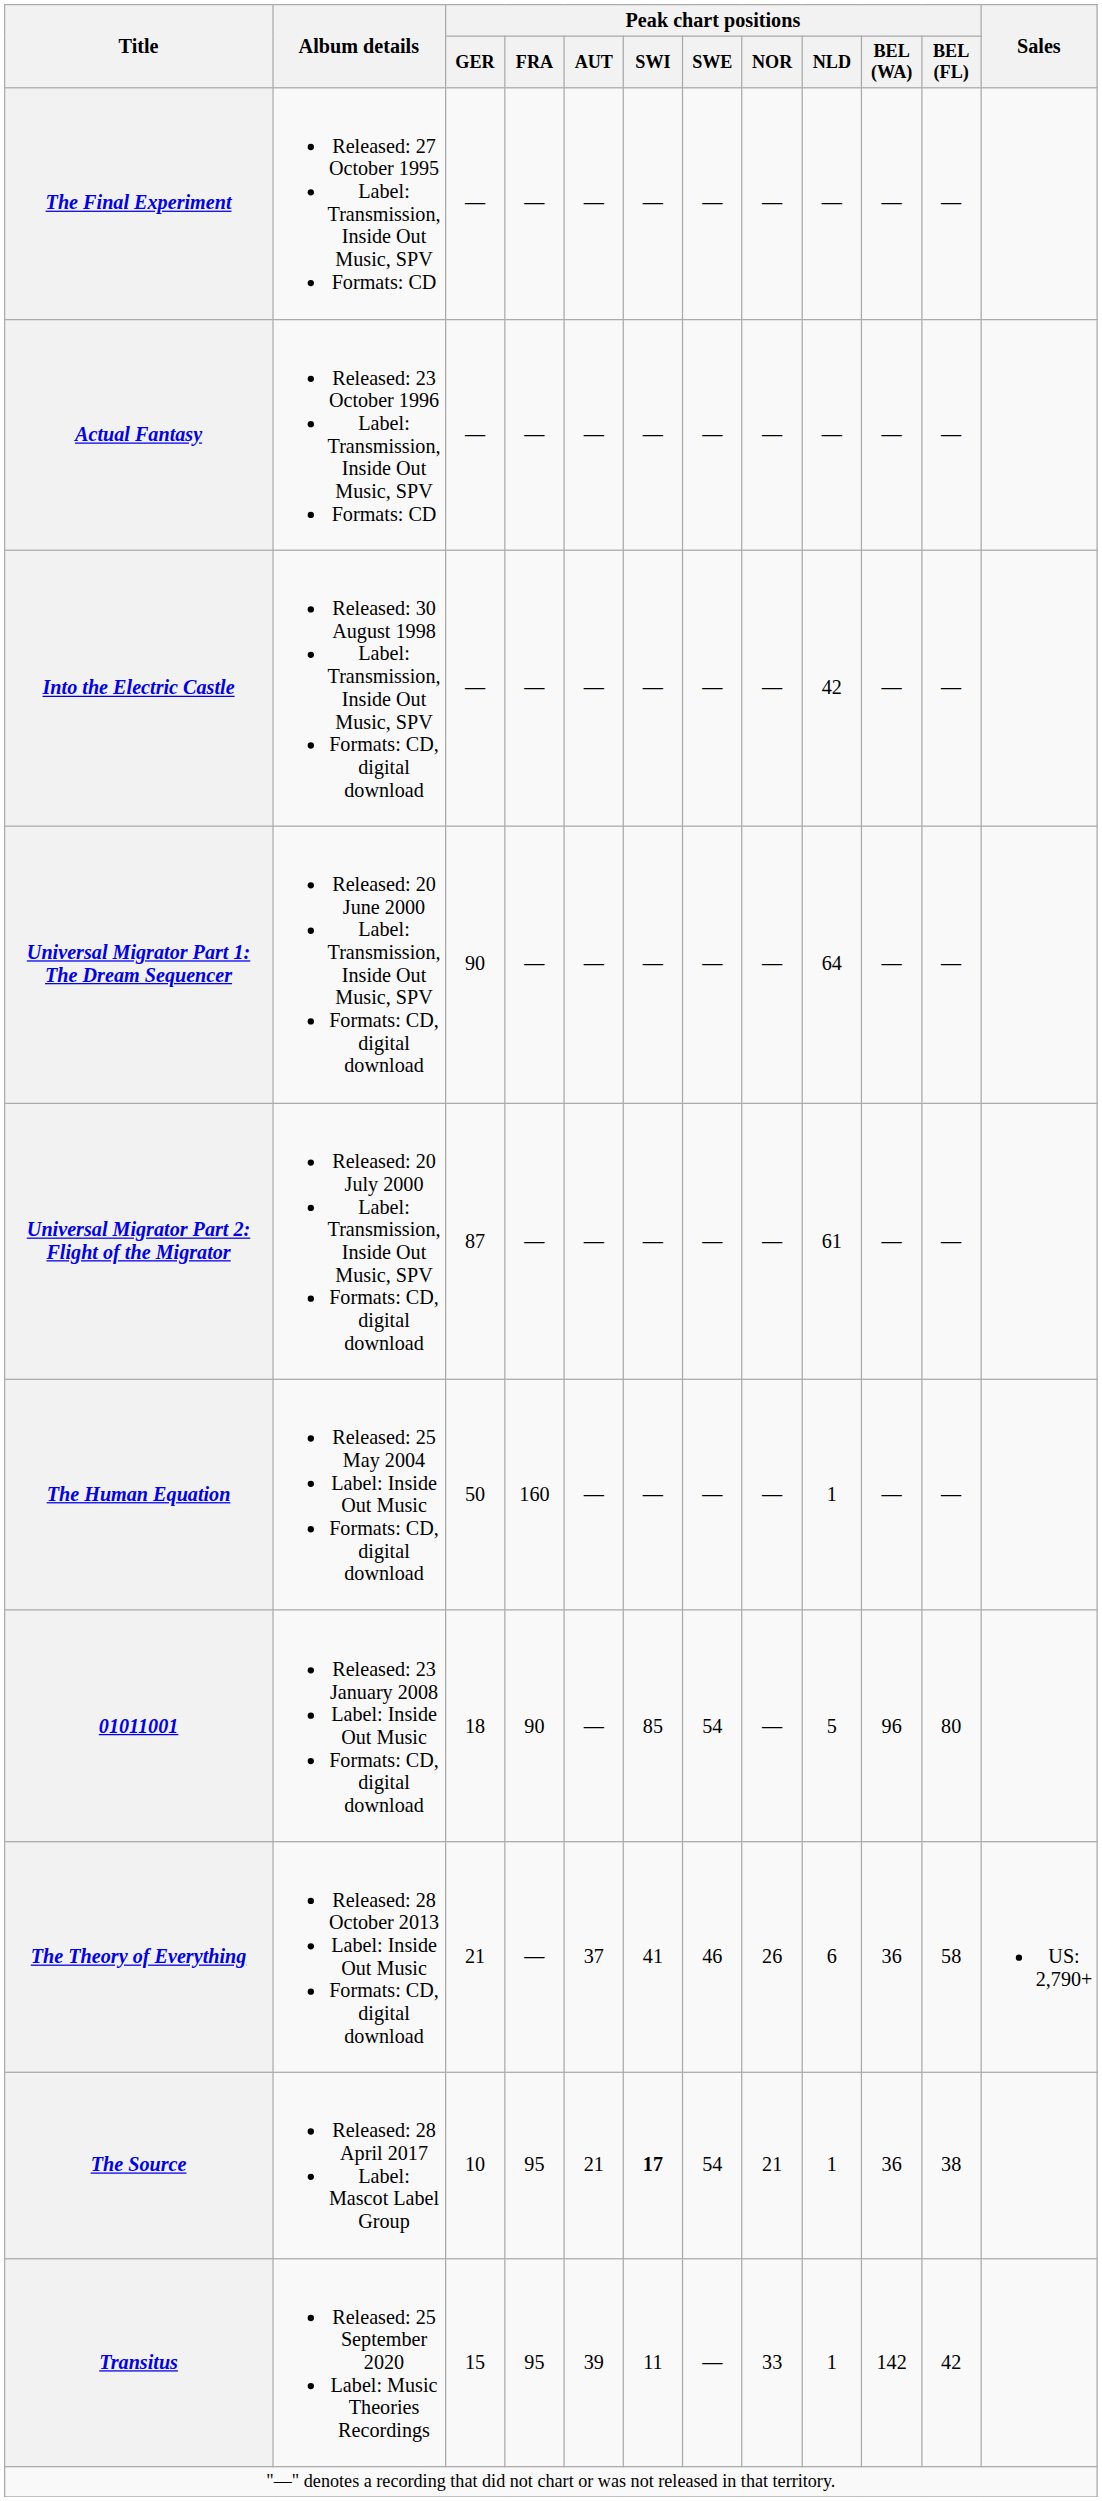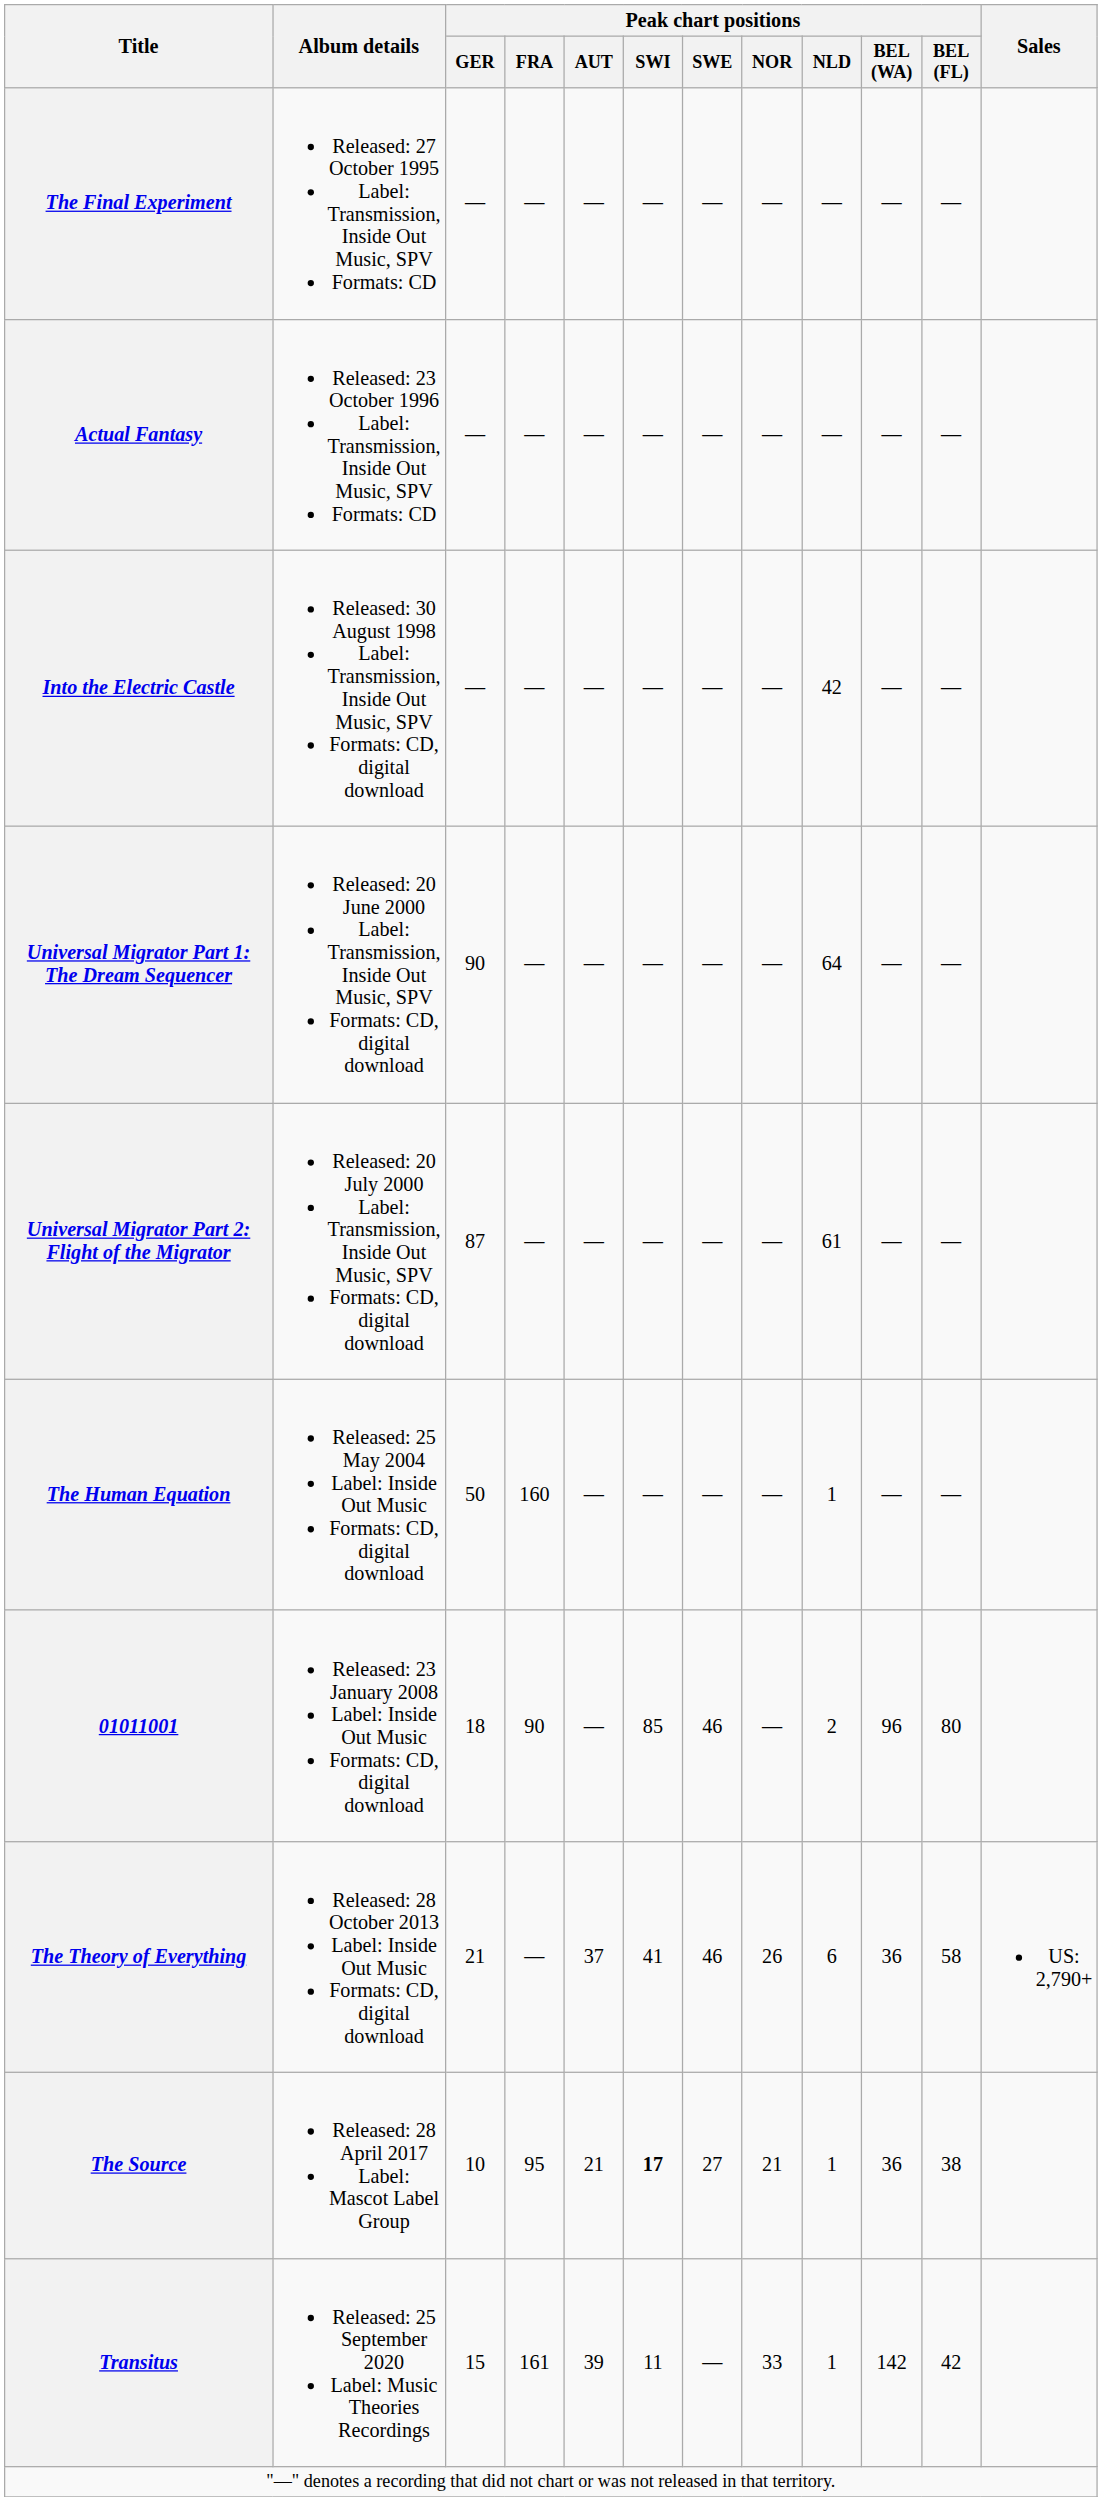01011001 | Peak chart positions / SWE: 54 -> 46
01011001 | Peak chart positions / NLD: 5 -> 2
The Source | Peak chart positions / SWE: 54 -> 27
Transitus | Peak chart positions / FRA: 95 -> 161
